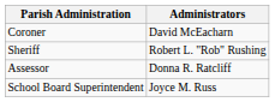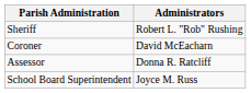rows swapped: Sheriff <-> Coroner
